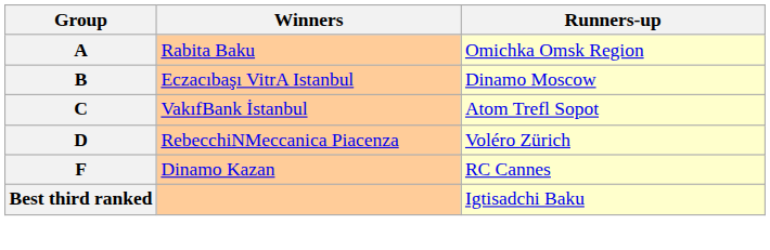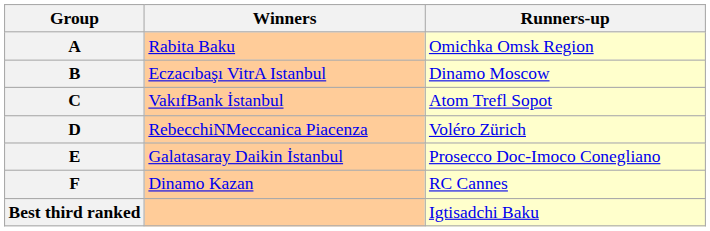+ row: E | Galatasaray Daikin İstanbul | Prosecco Doc-Imoco Conegliano
